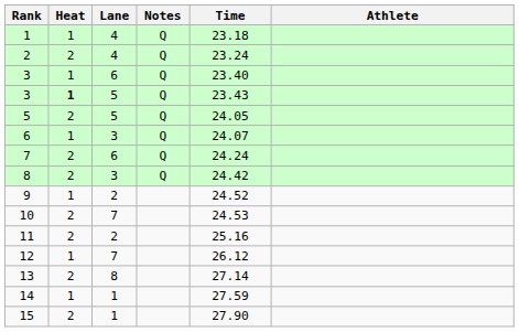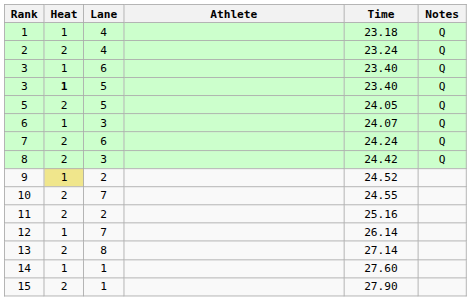columns swapped: Athlete <-> Notes
3 / 5 | Time: 23.43 -> 23.40
9 | Heat: no background -> khaki background
10 | Time: 24.53 -> 24.55
12 | Time: 26.12 -> 26.14
14 | Time: 27.59 -> 27.60
